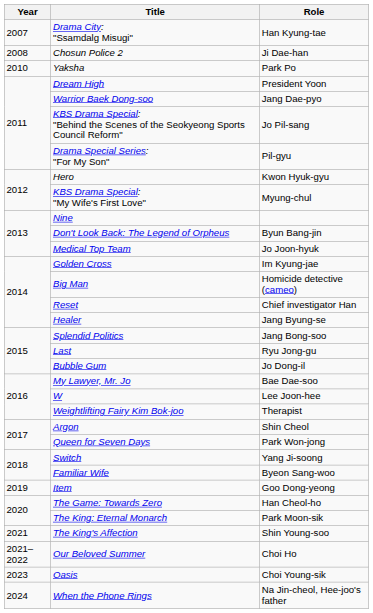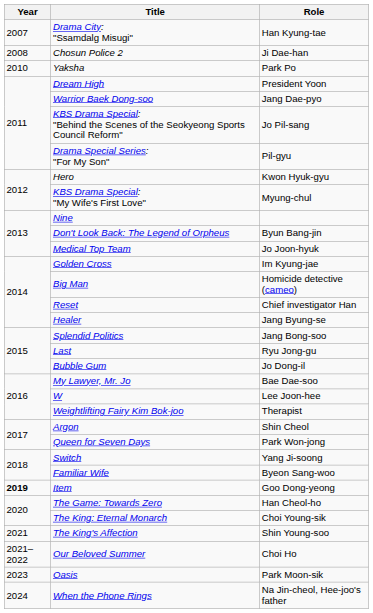Item | Year: normal -> bold
The King: Eternal Monarch | Role: Park Moon-sik -> Choi Young-sik
Oasis | Role: Choi Young-sik -> Park Moon-sik
